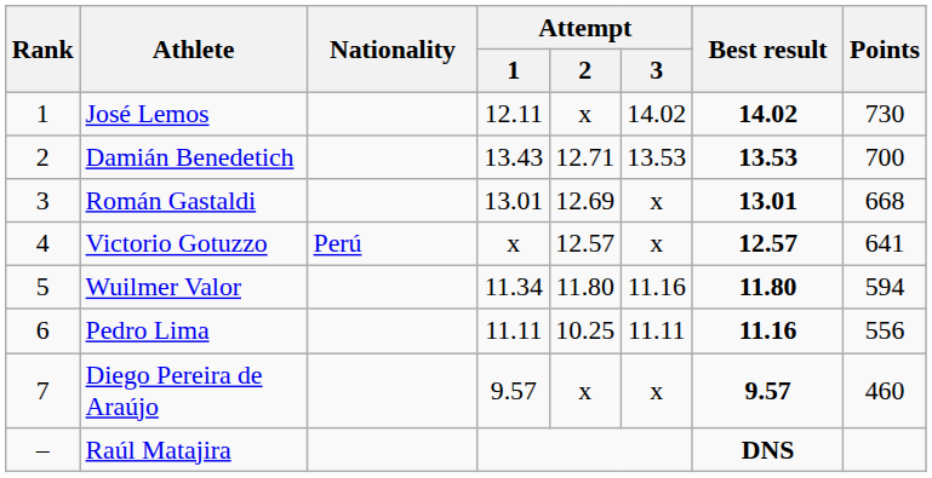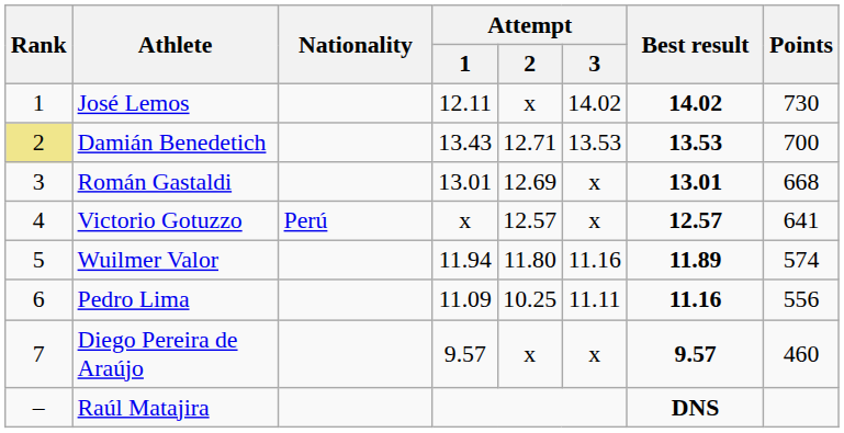Damián Benedetich | Rank: no background -> khaki background
Wuilmer Valor | Attempt / 1: 11.34 -> 11.94
Wuilmer Valor | Best result: 11.80 -> 11.89
Wuilmer Valor | Points: 594 -> 574
Pedro Lima | Attempt / 1: 11.11 -> 11.09
